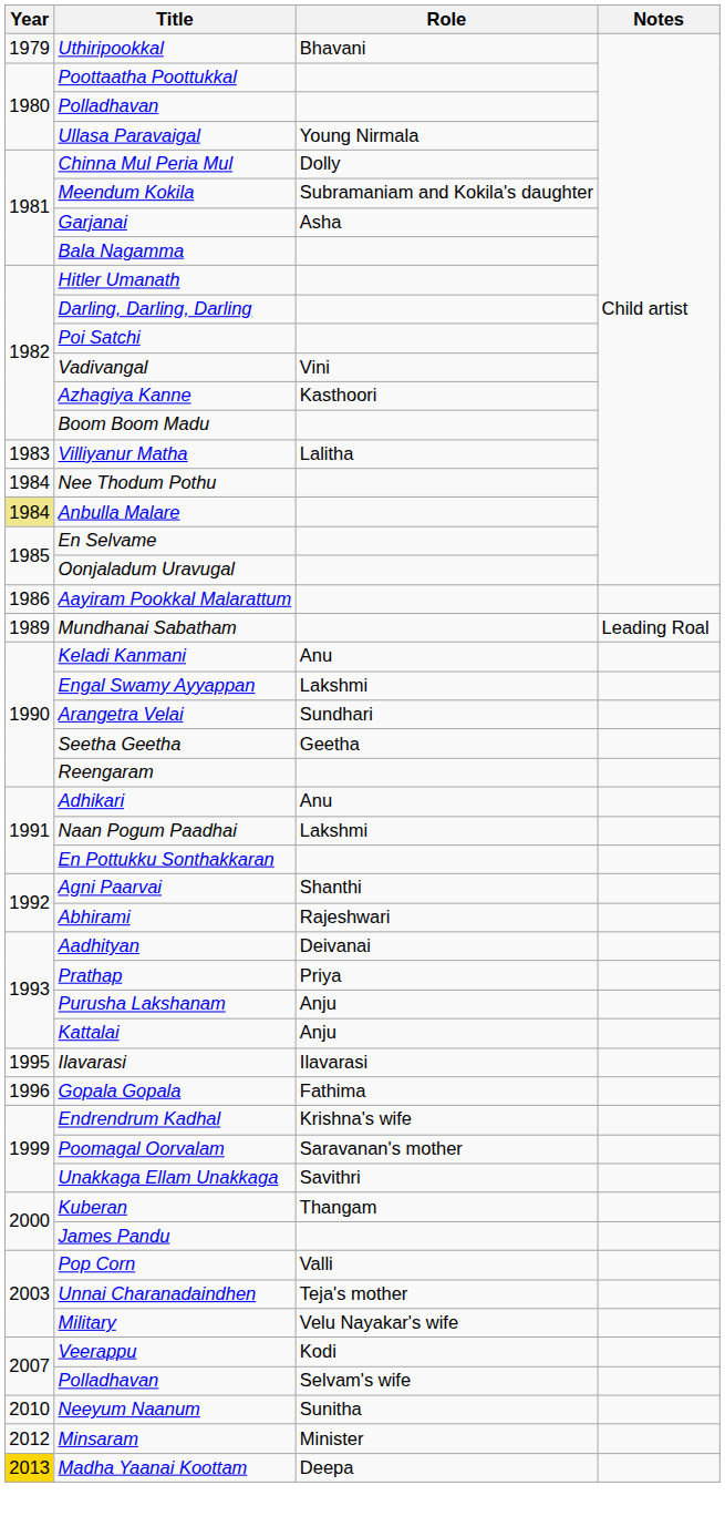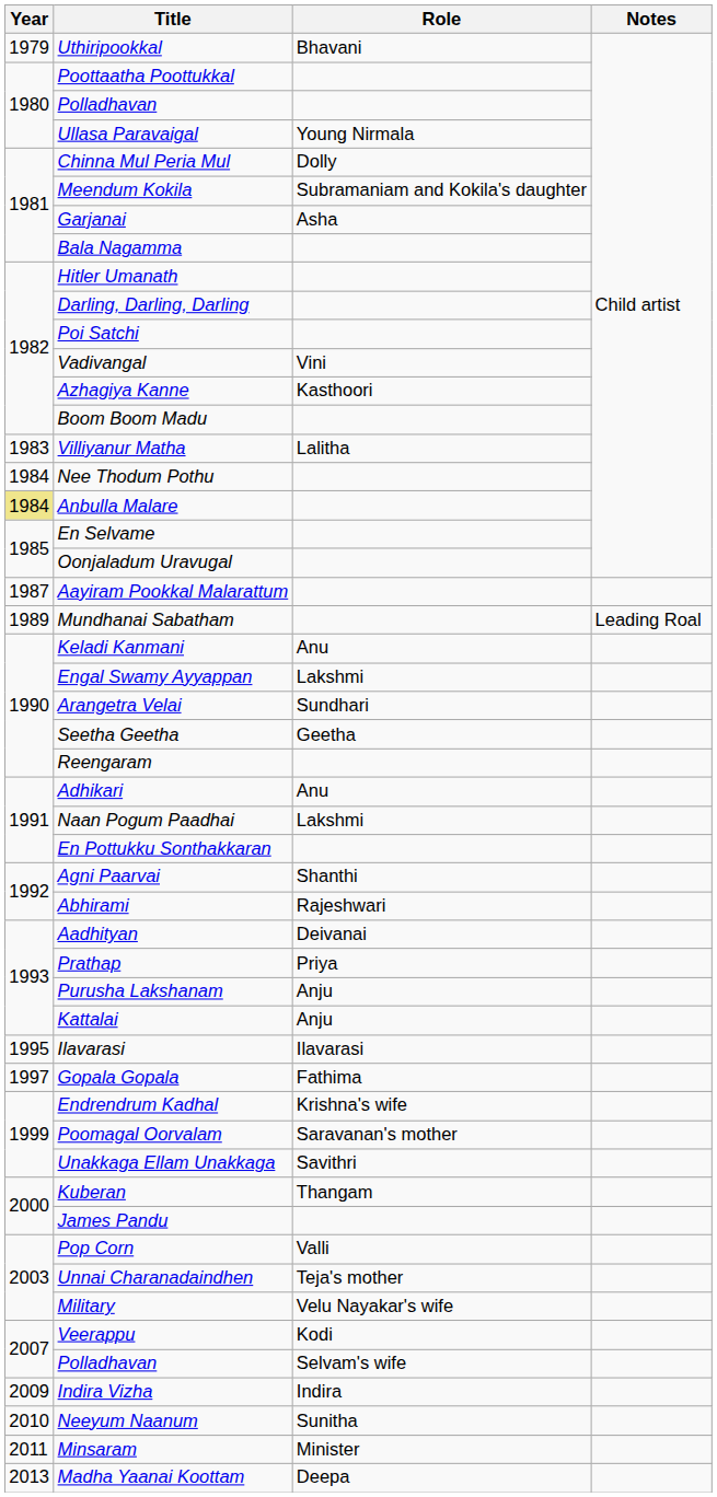Aayiram Pookkal Malarattum | Year: 1986 -> 1987
Gopala Gopala | Year: 1996 -> 1997
+ row: 2009 | Indira Vizha | Indira
Minsaram | Year: 2012 -> 2011
Madha Yaanai Koottam | Year: gold background -> no background
